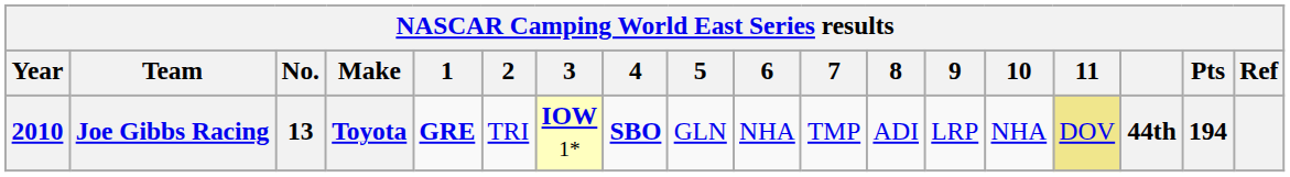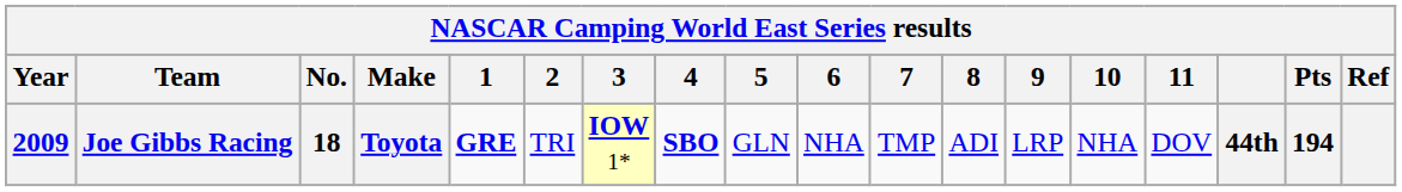Joe Gibbs Racing | Year: 2010 -> 2009
Joe Gibbs Racing | No.: 13 -> 18
Joe Gibbs Racing | 11: khaki background -> no background
